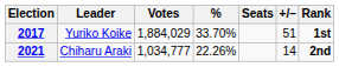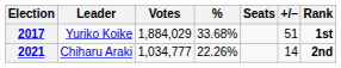2017 | %: 33.70% -> 33.68%
